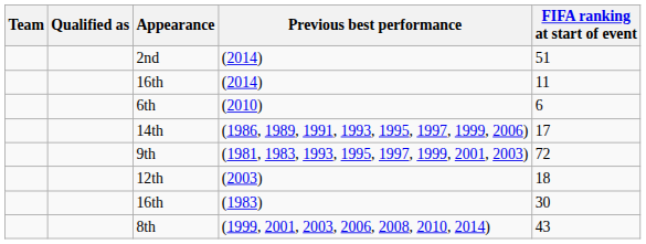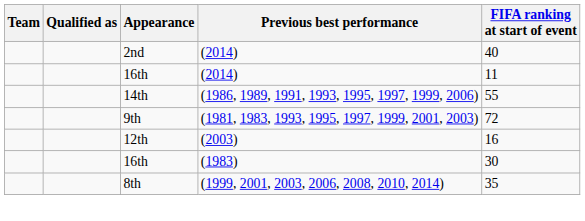2nd | FIFA ranking at start of event: 51 -> 40
- row: 6th | (2010) | 6
14th | FIFA ranking at start of event: 17 -> 55
12th | FIFA ranking at start of event: 18 -> 16
8th | FIFA ranking at start of event: 43 -> 35
